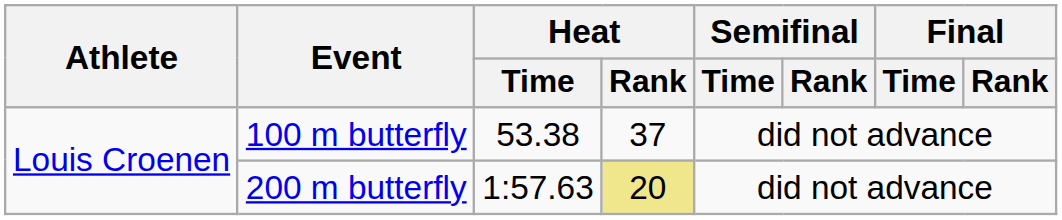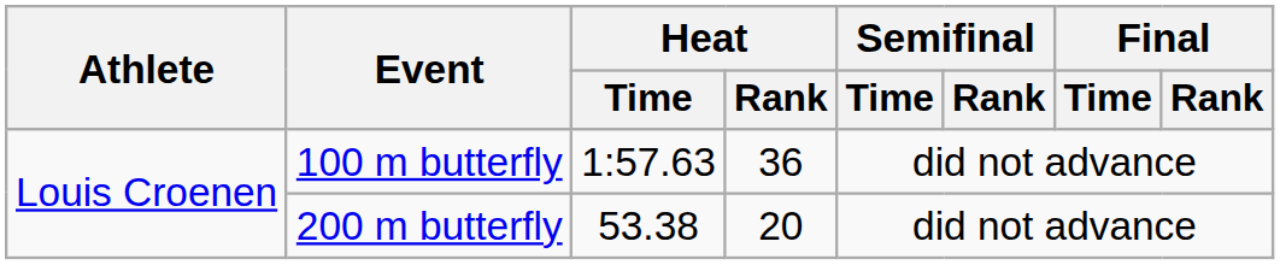100 m butterfly | Heat / Time: 53.38 -> 1:57.63
100 m butterfly | Heat / Rank: 37 -> 36
200 m butterfly | Heat / Time: 1:57.63 -> 53.38
200 m butterfly | Heat / Rank: khaki background -> no background
